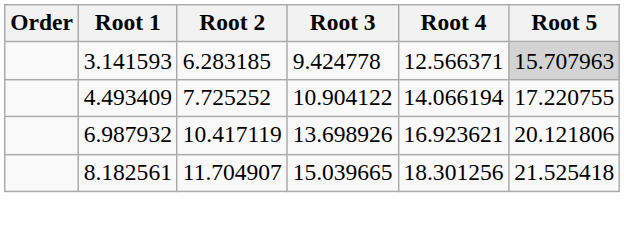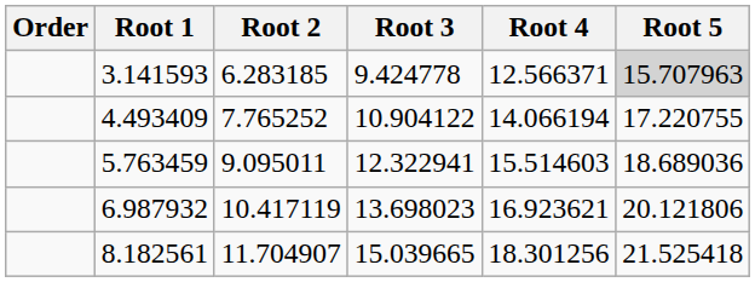4.493409 | Root 2: 7.725252 -> 7.765252
+ row: 5.763459 | 9.095011 | 12.322941 | 15.514603 | 18.689036
6.987932 | Root 3: 13.698926 -> 13.698023
